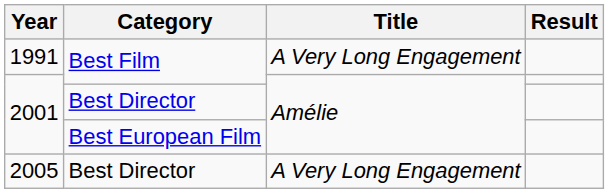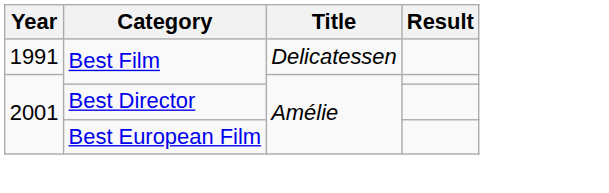1991 | Title: A Very Long Engagement -> Delicatessen
- row: 2005 | Best Director | A Very Long Engagement
